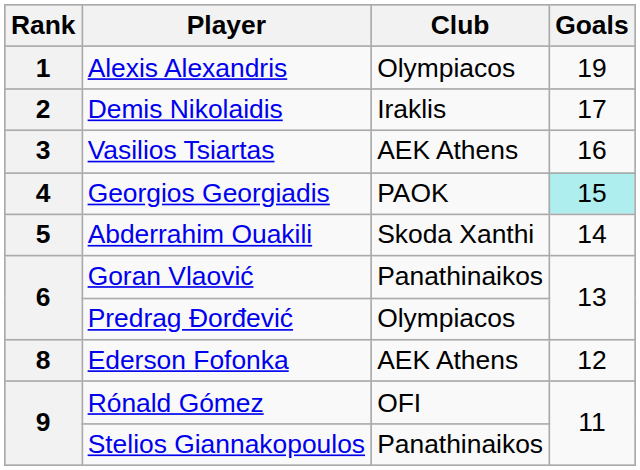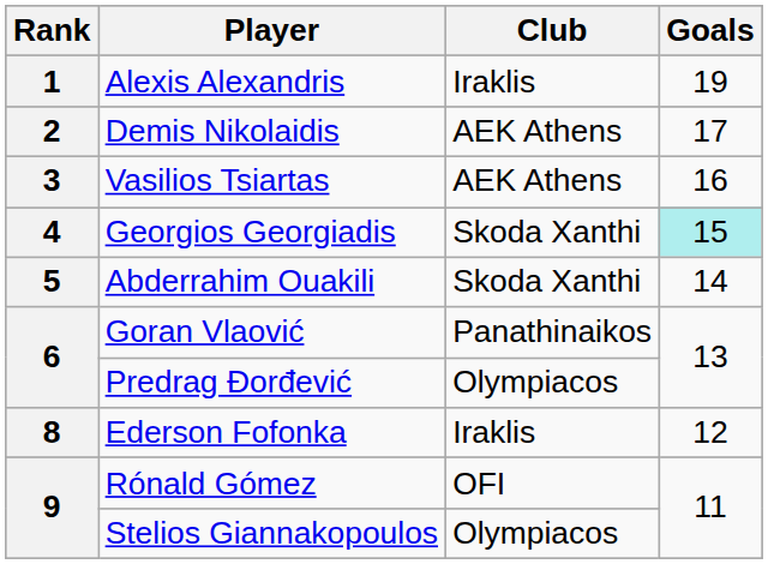Alexis Alexandris | Club: Olympiacos -> Iraklis
Demis Nikolaidis | Club: Iraklis -> AEK Athens
Georgios Georgiadis | Club: PAOK -> Skoda Xanthi
Ederson Fofonka | Club: AEK Athens -> Iraklis
Stelios Giannakopoulos | Club: Panathinaikos -> Olympiacos
